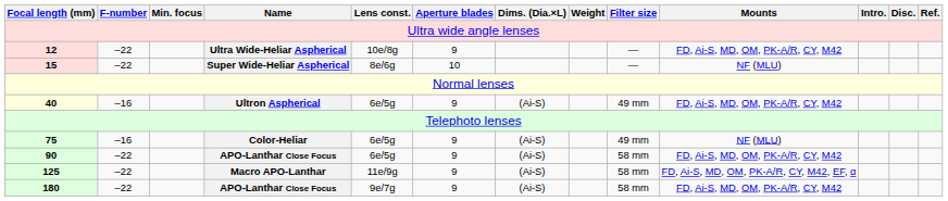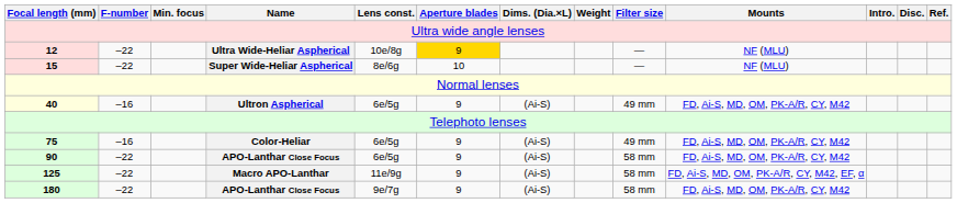Ultra Wide-Heliar Aspherical | Aperture blades: no background -> gold background
Ultra Wide-Heliar Aspherical | Mounts: FD, Ai-S, MD, OM, PK-A/R, CY, M42 -> NF (MLU)
Color-Heliar | Mounts: NF (MLU) -> FD, Ai-S, MD, OM, PK-A/R, CY, M42
